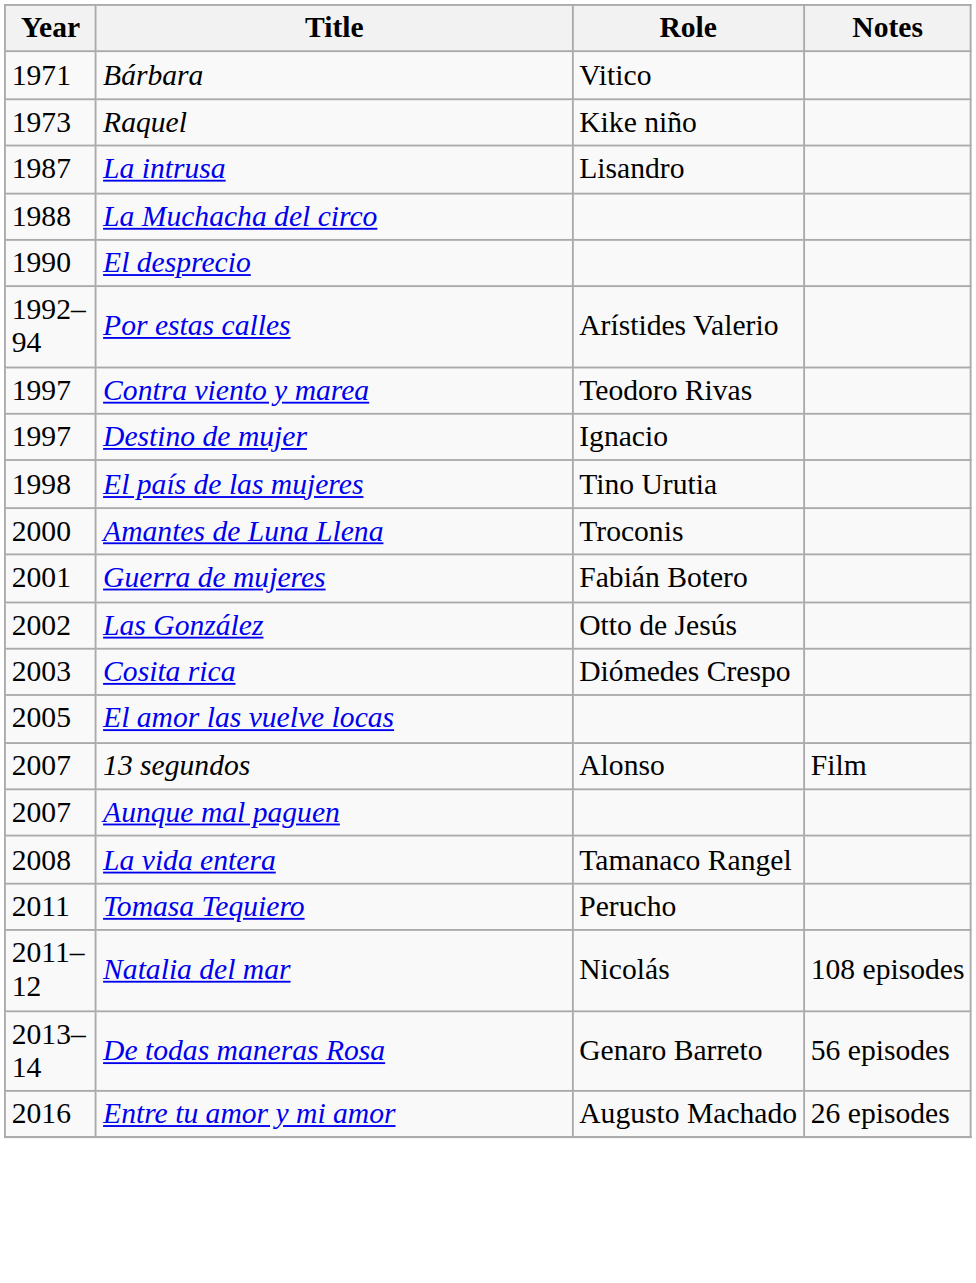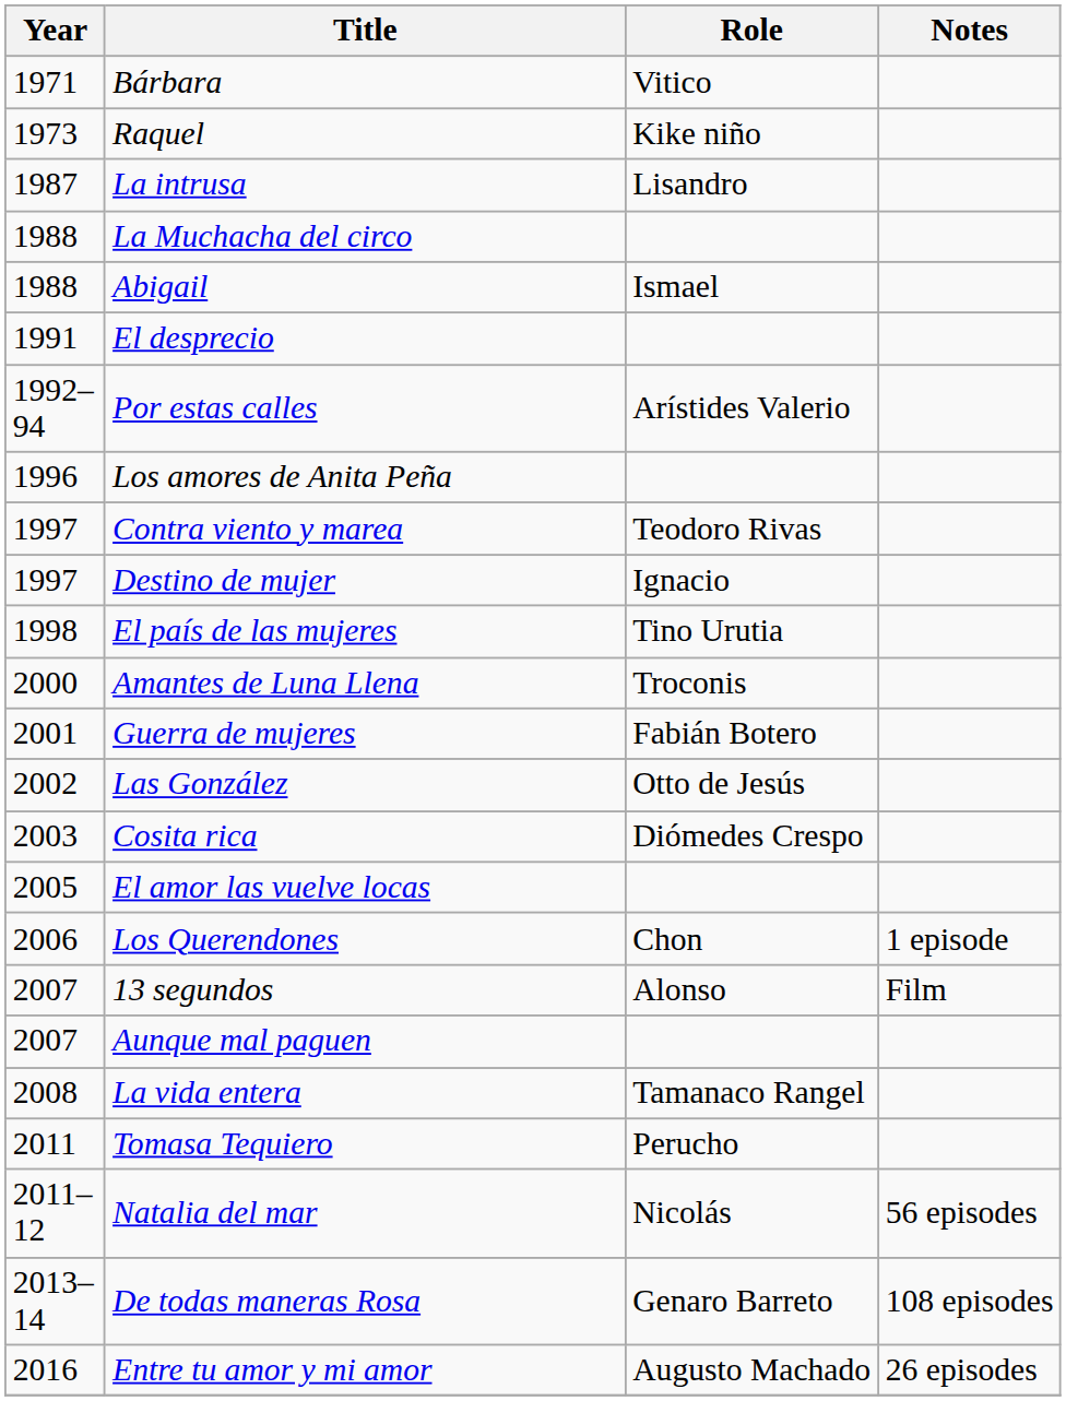+ row: 1988 | Abigail | Ismael
El desprecio | Year: 1990 -> 1991
+ row: 1996 | Los amores de Anita Peña
+ row: 2006 | Los Querendones | Chon | 1 episode
Natalia del mar | Notes: 108 episodes -> 56 episodes
De todas maneras Rosa | Notes: 56 episodes -> 108 episodes
